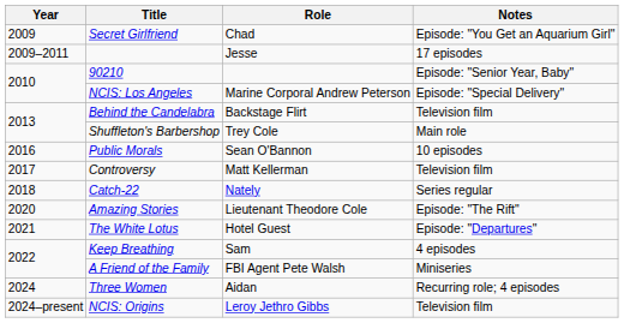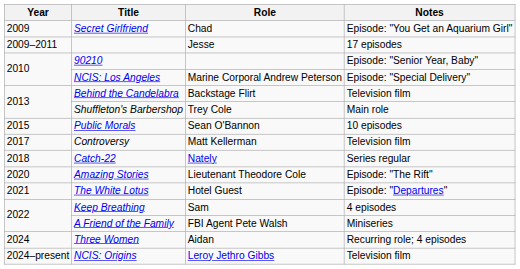Public Morals | Year: 2016 -> 2015
